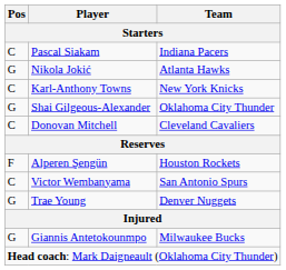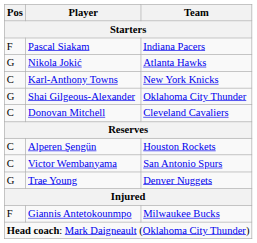Pascal Siakam | Pos: C -> F
Alperen Şengün | Pos: F -> C
Giannis Antetokounmpo | Pos: G -> F
